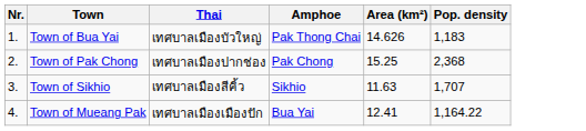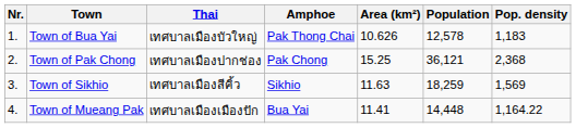+ column: Population | 12,578 | 36,121 | 18,259 | 14,448
Town of Bua Yai | Area (km²): 14.626 -> 10.626
Town of Sikhio | Pop. density: 1,707 -> 1,569
Town of Mueang Pak | Area (km²): 12.41 -> 11.41
